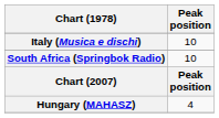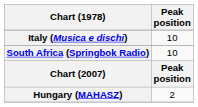Hungary (MAHASZ) | Peak position: 4 -> 2
